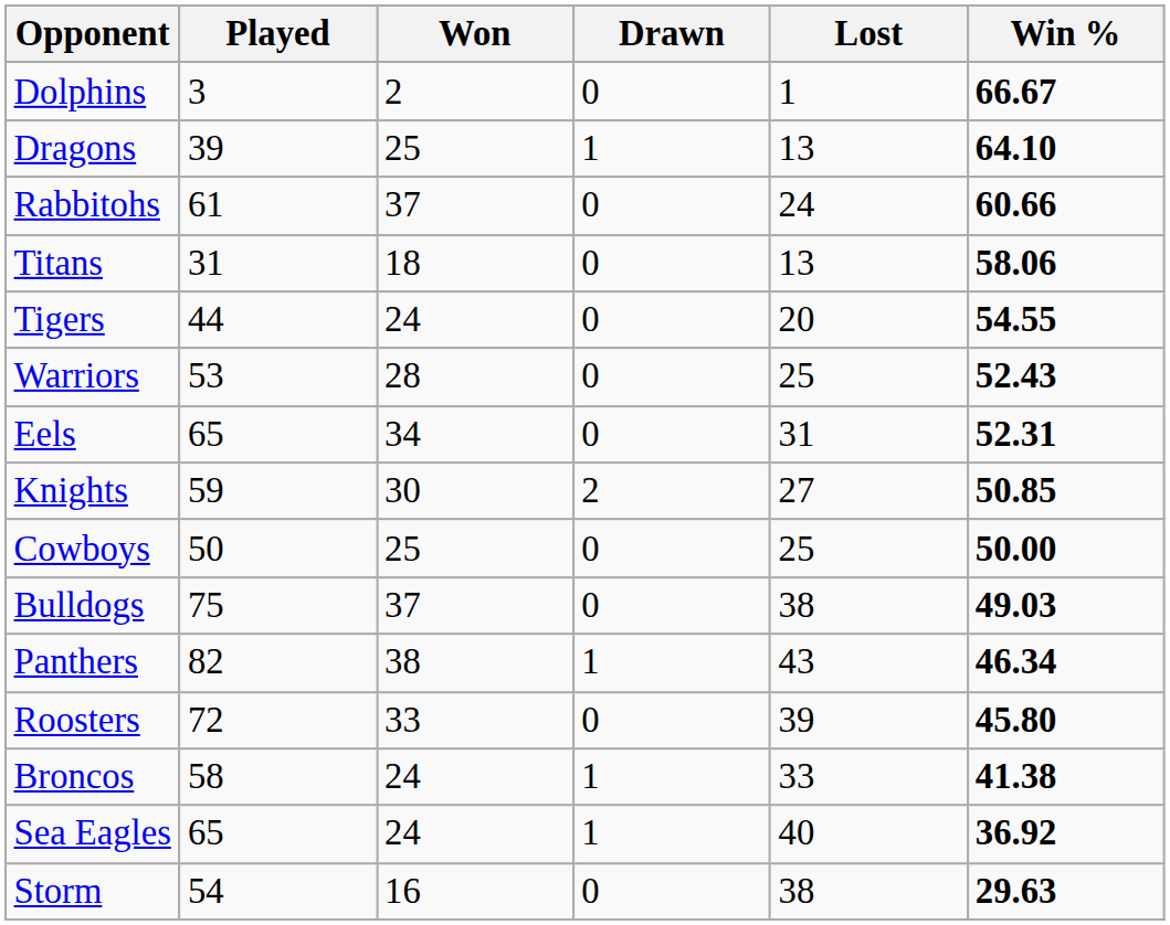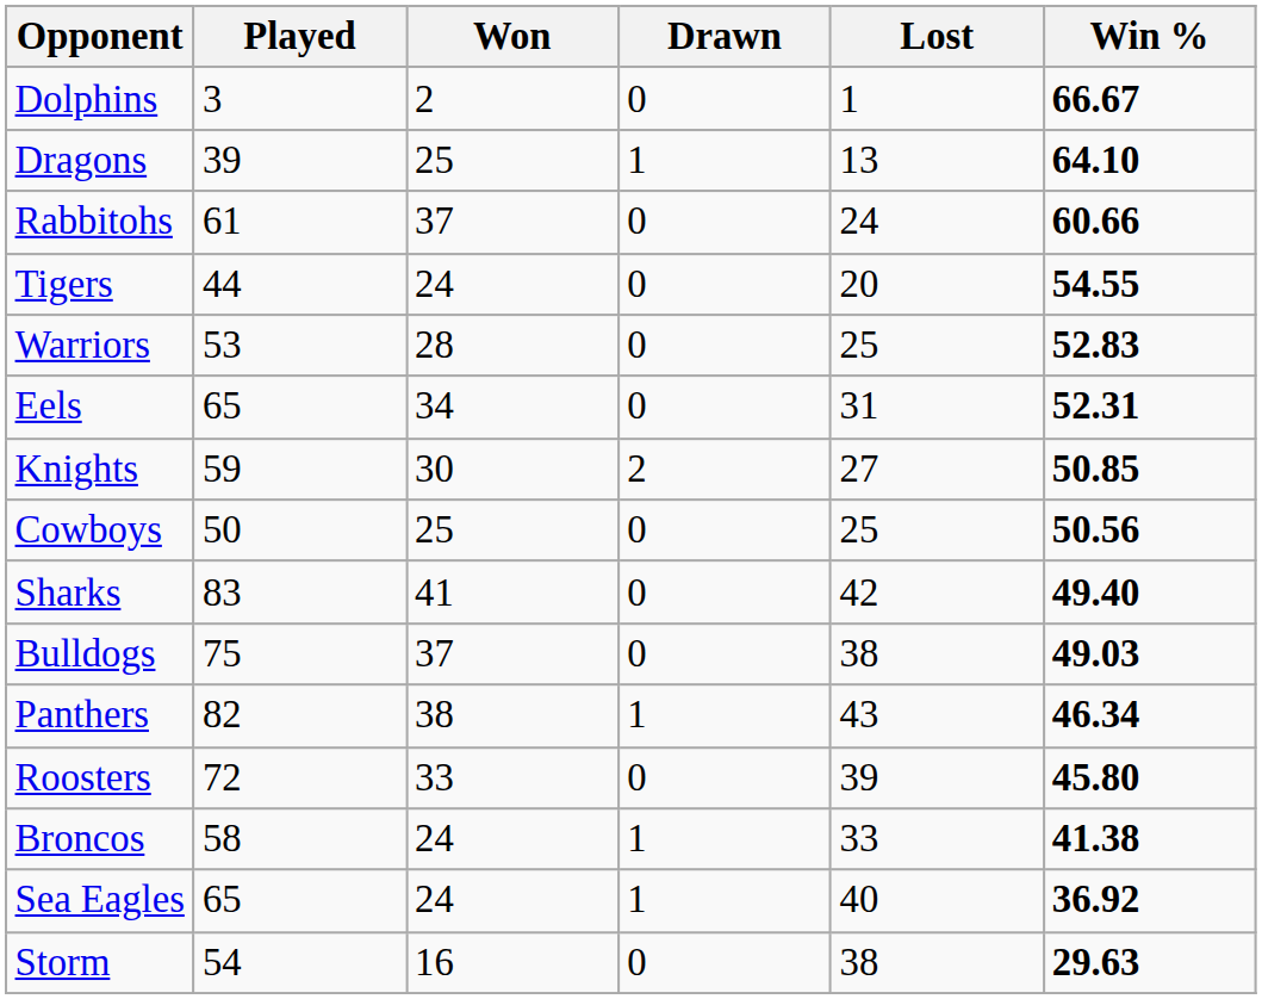- row: Titans | 31 | 18 | 0 | 13 | 58.06
Warriors | Win %: 52.43 -> 52.83
Cowboys | Win %: 50.00 -> 50.56
+ row: Sharks | 83 | 41 | 0 | 42 | 49.40
